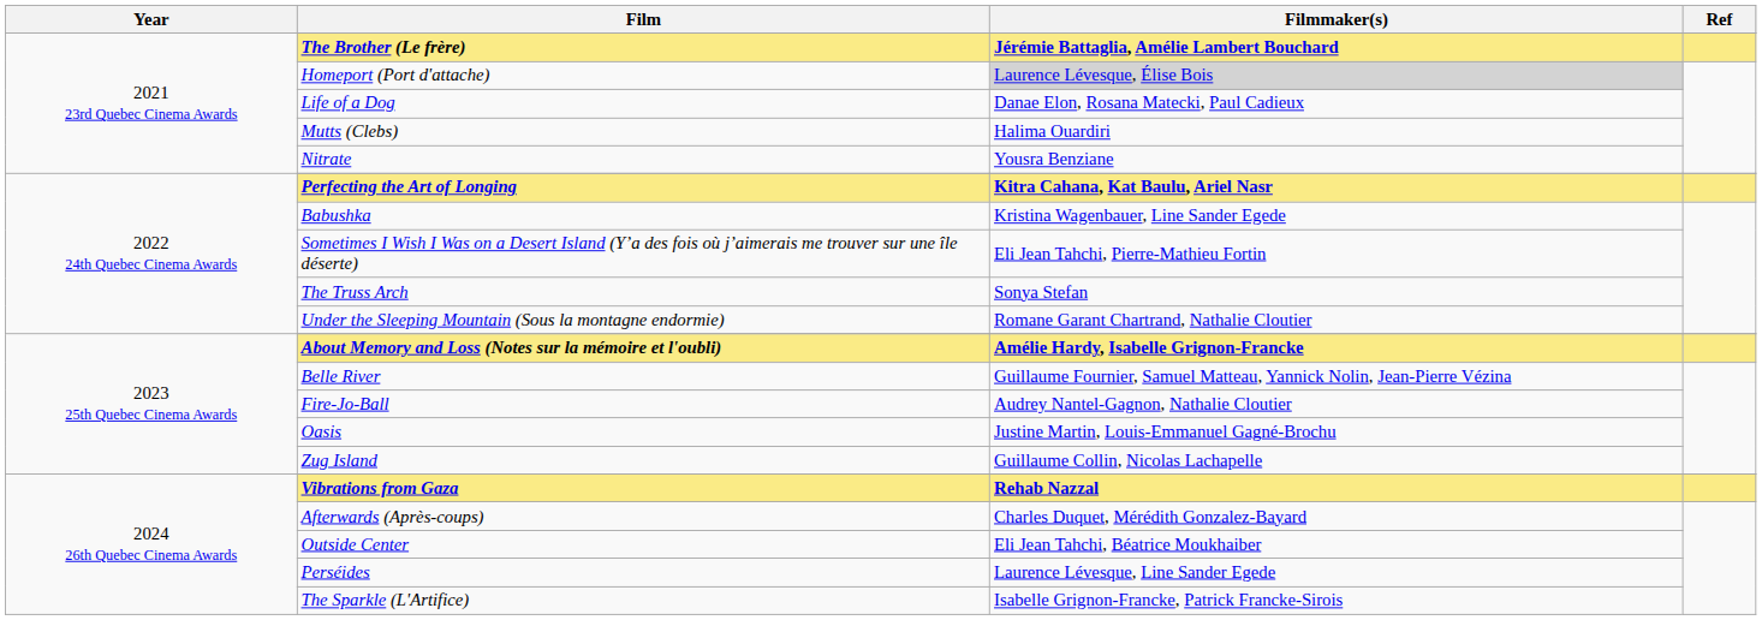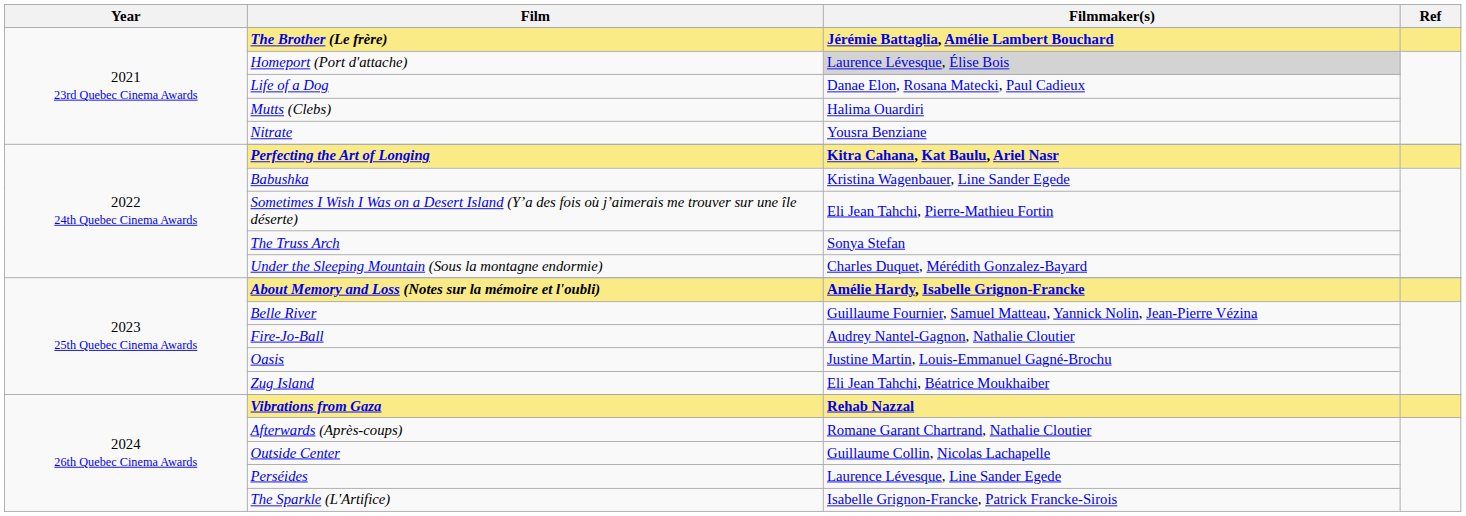Under the Sleeping Mountain (Sous la montagne endormie) | Filmmaker(s): Romane Garant Chartrand, Nathalie Cloutier -> Charles Duquet, Mérédith Gonzalez-Bayard
Zug Island | Filmmaker(s): Guillaume Collin, Nicolas Lachapelle -> Eli Jean Tahchi, Béatrice Moukhaiber
Afterwards (Après-coups) | Filmmaker(s): Charles Duquet, Mérédith Gonzalez-Bayard -> Romane Garant Chartrand, Nathalie Cloutier
Outside Center | Filmmaker(s): Eli Jean Tahchi, Béatrice Moukhaiber -> Guillaume Collin, Nicolas Lachapelle
